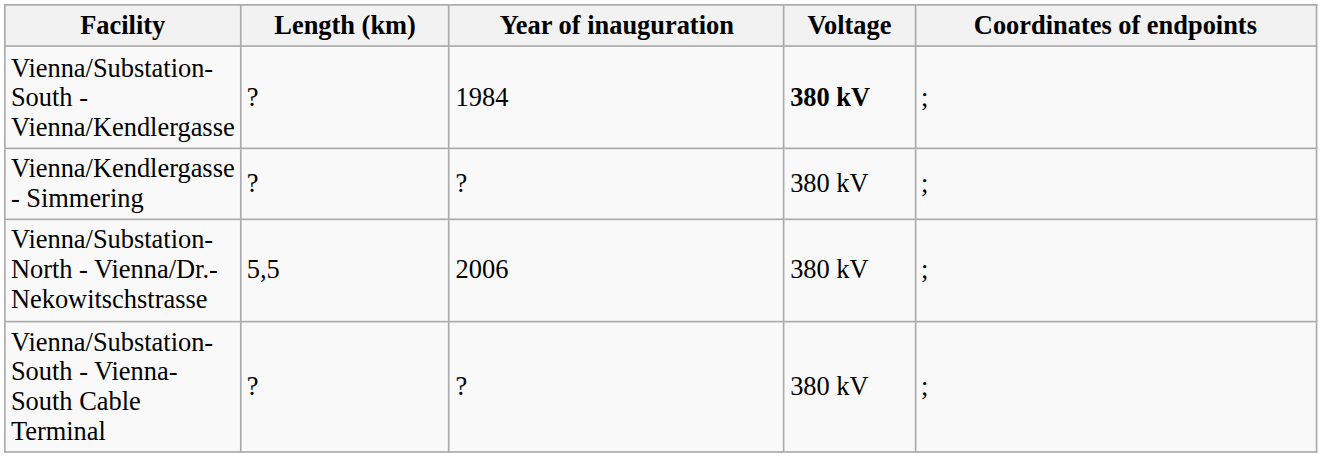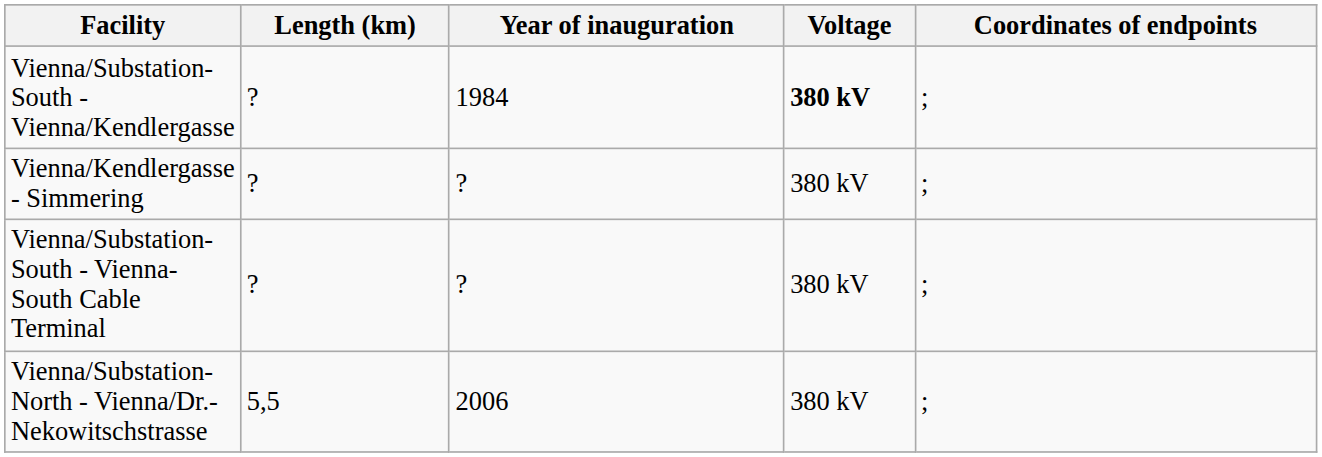rows swapped: Vienna/Substation-North - Vienna/Dr.-Nekowitschstrasse <-> Vienna/Substation-South - Vienna-South Cable Terminal
